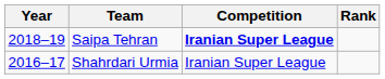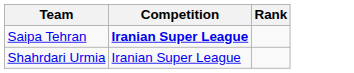- column: Year | 2018–19 | 2016–17
